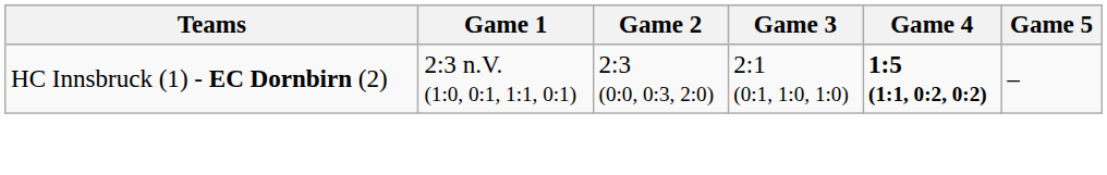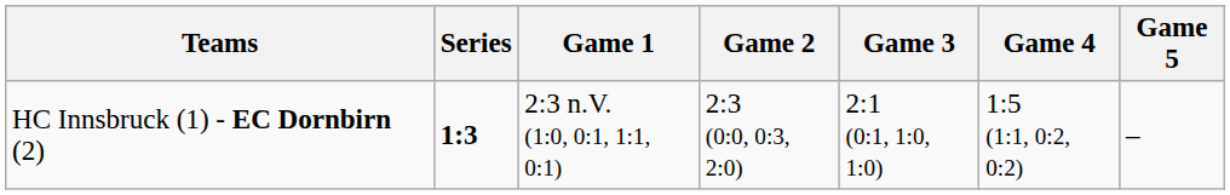+ column: Series | 1:3
HC Innsbruck (1) - EC Dornbirn (2) | Game 4: bold -> normal
